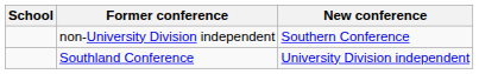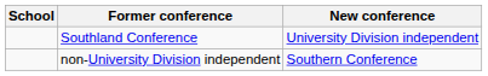rows swapped: non-University Division independent <-> Southland Conference
